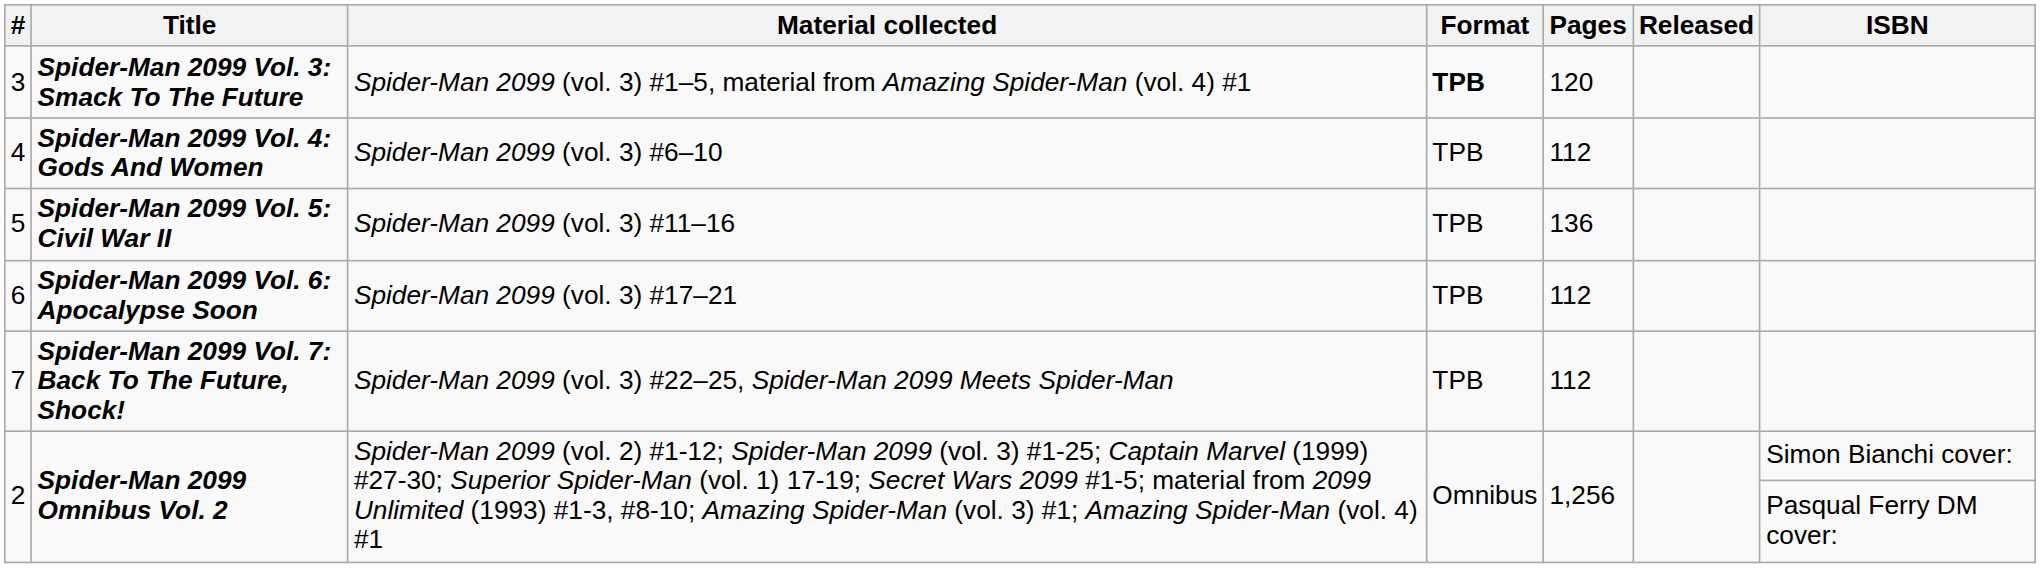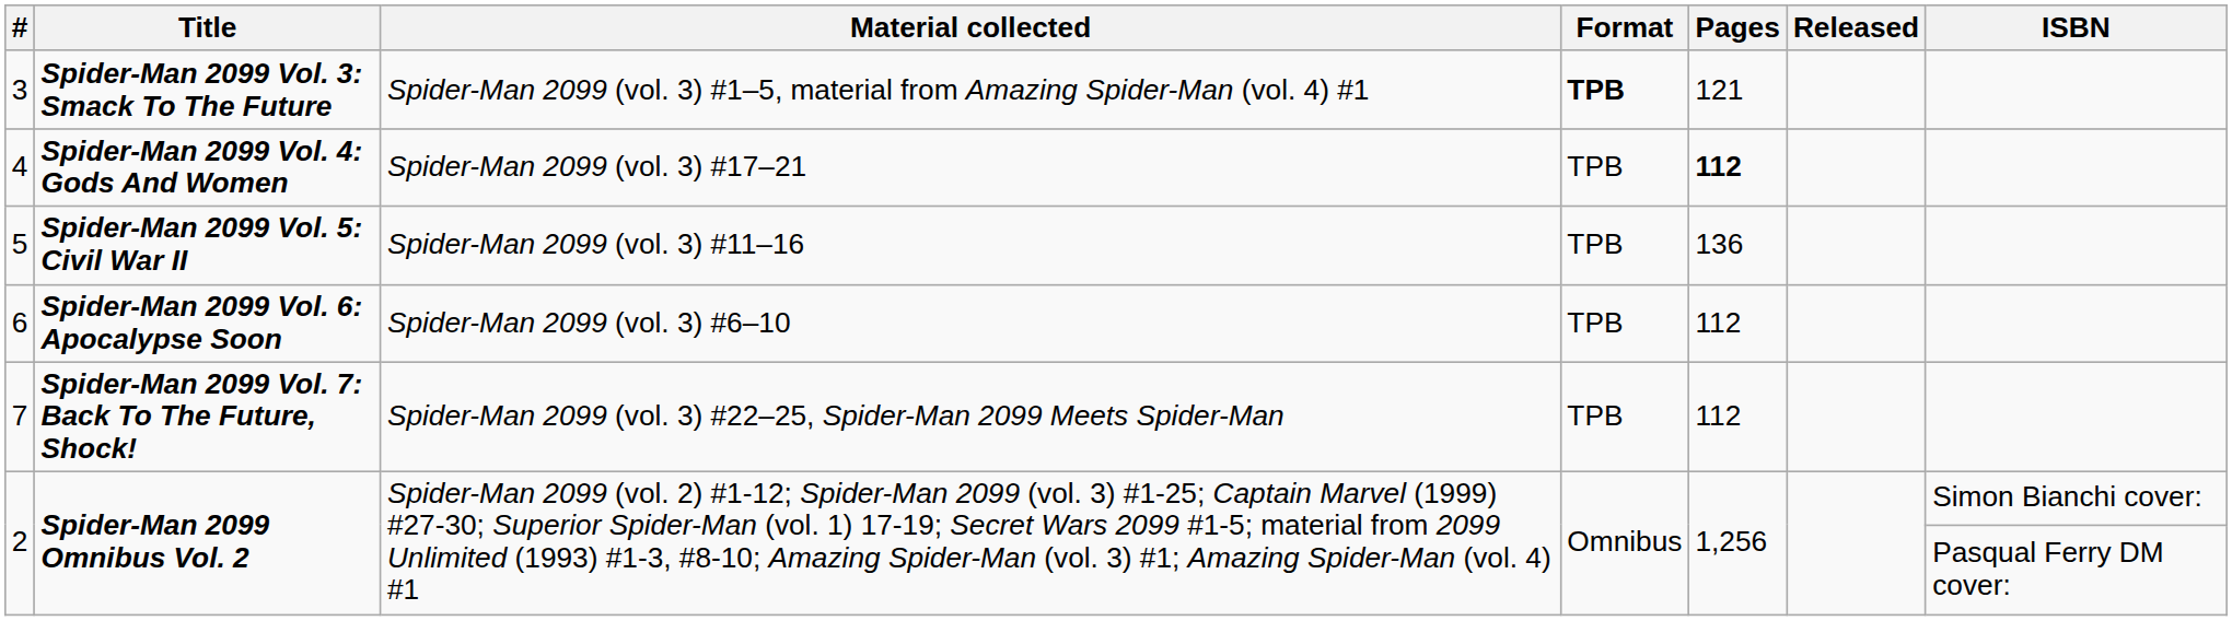3 | Pages: 120 -> 121
4 | Material collected: Spider-Man 2099 (vol. 3) #6–10 -> Spider-Man 2099 (vol. 3) #17–21
4 | Pages: normal -> bold
6 | Material collected: Spider-Man 2099 (vol. 3) #17–21 -> Spider-Man 2099 (vol. 3) #6–10
